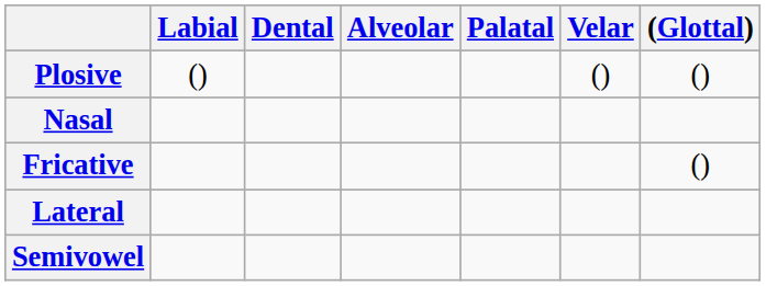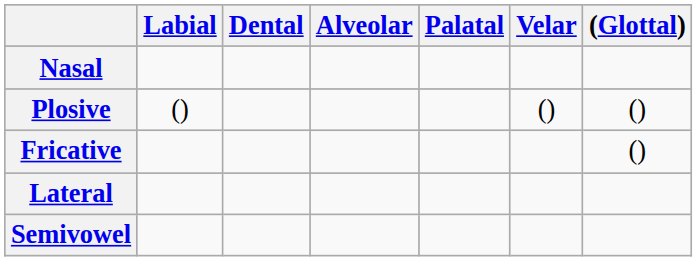rows swapped: Nasal <-> Plosive
